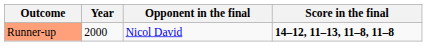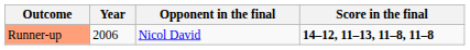Runner-up | Year: 2000 -> 2006
